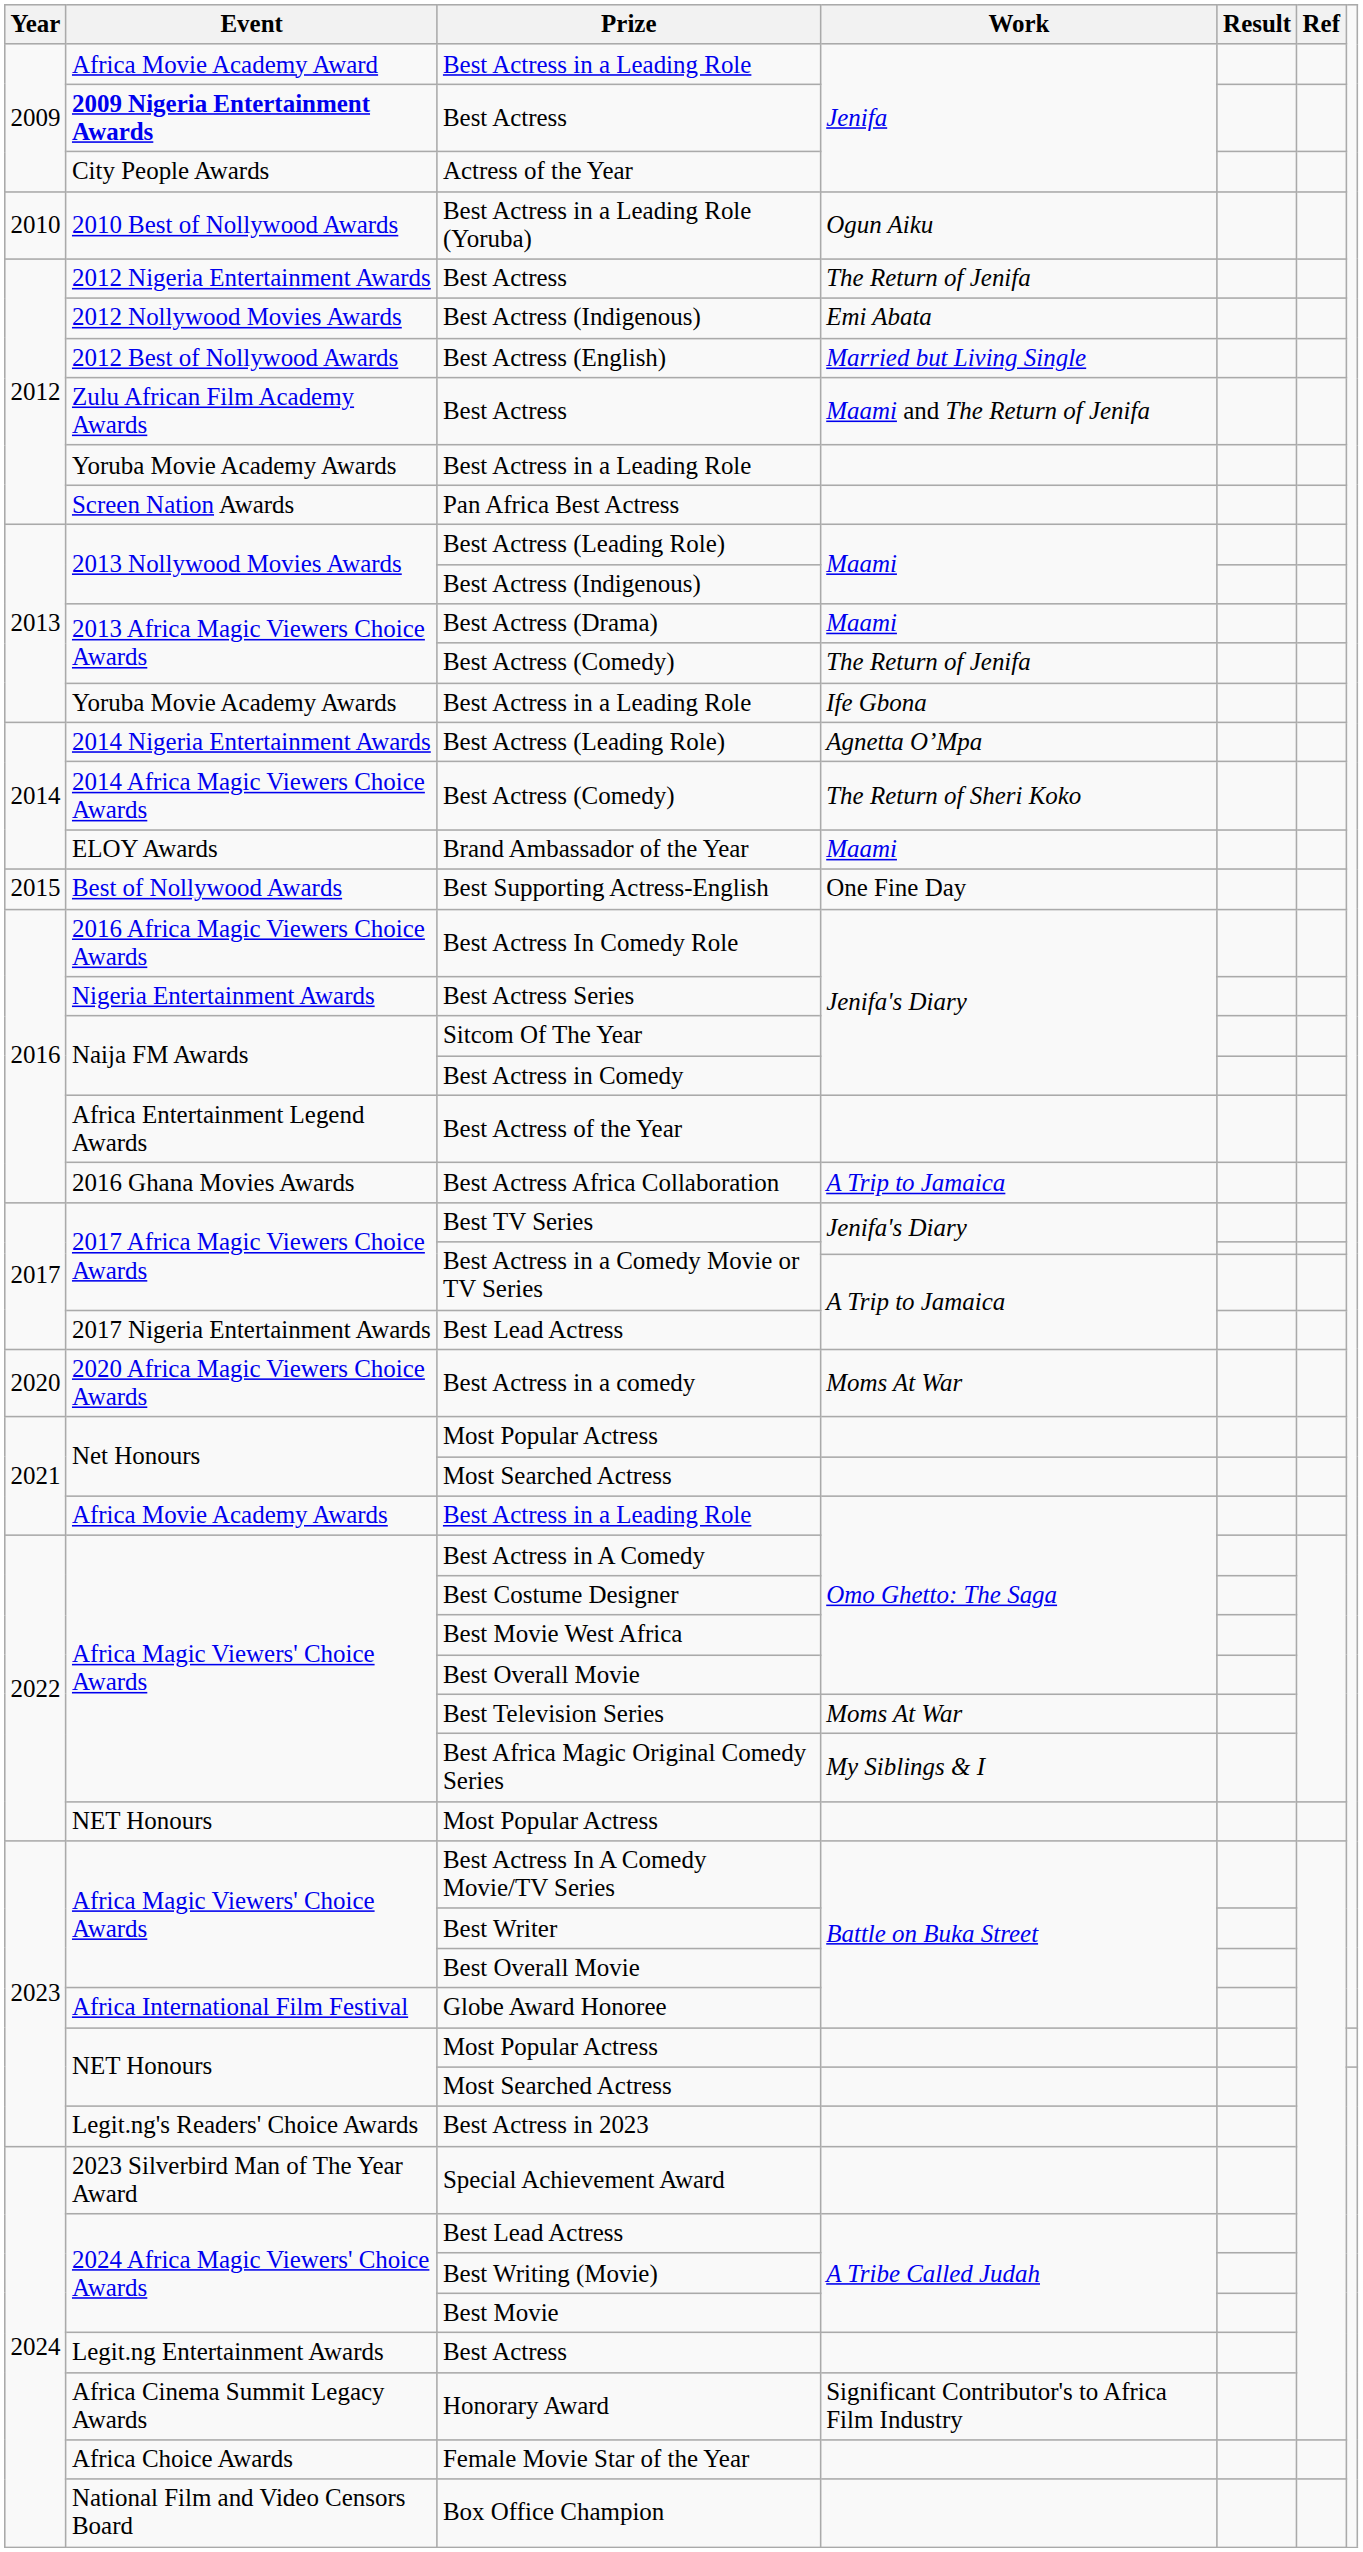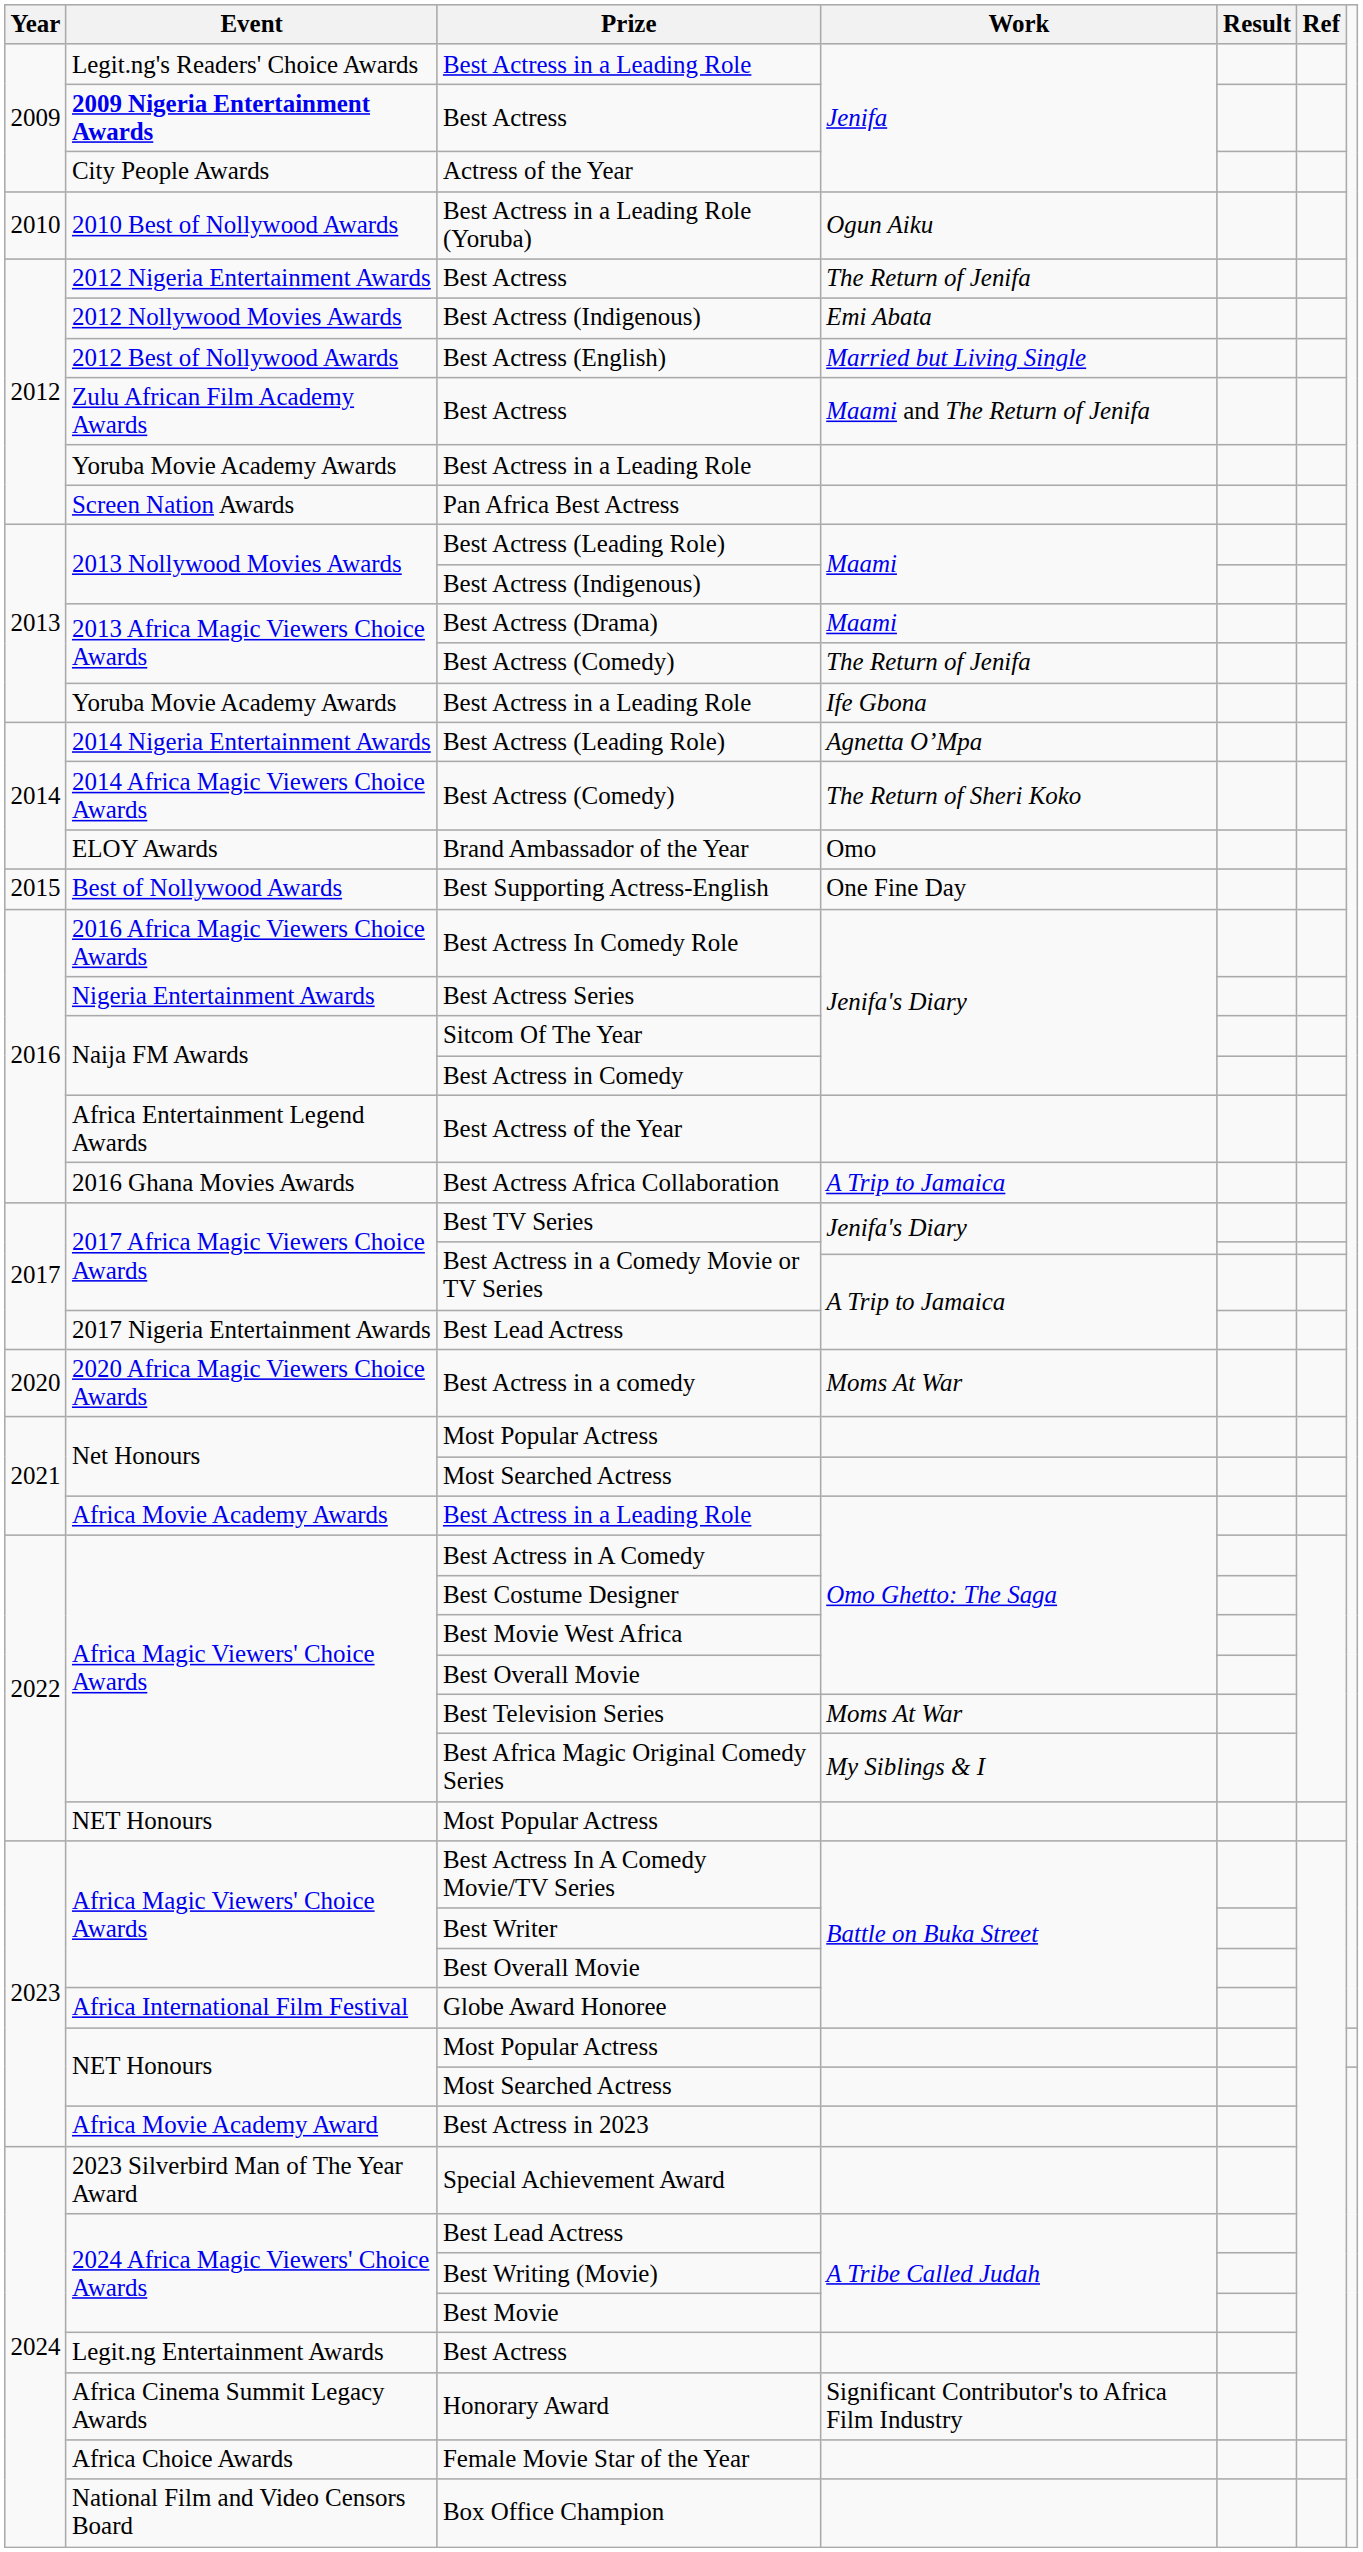2009 / Best Actress in a Leading Role | Event: Africa Movie Academy Award -> Legit.ng's Readers' Choice Awards
Brand Ambassador of the Year | Work: Maami -> Omo
Best Actress in 2023 | Event: Legit.ng's Readers' Choice Awards -> Africa Movie Academy Award
